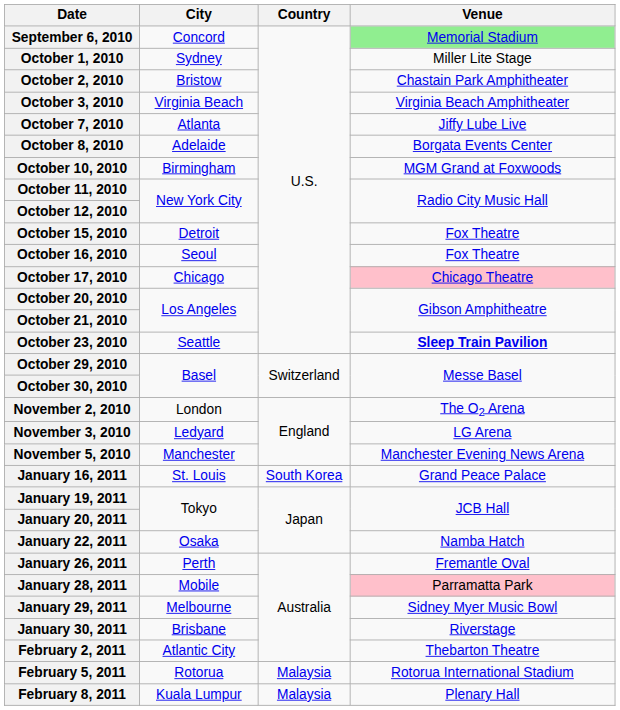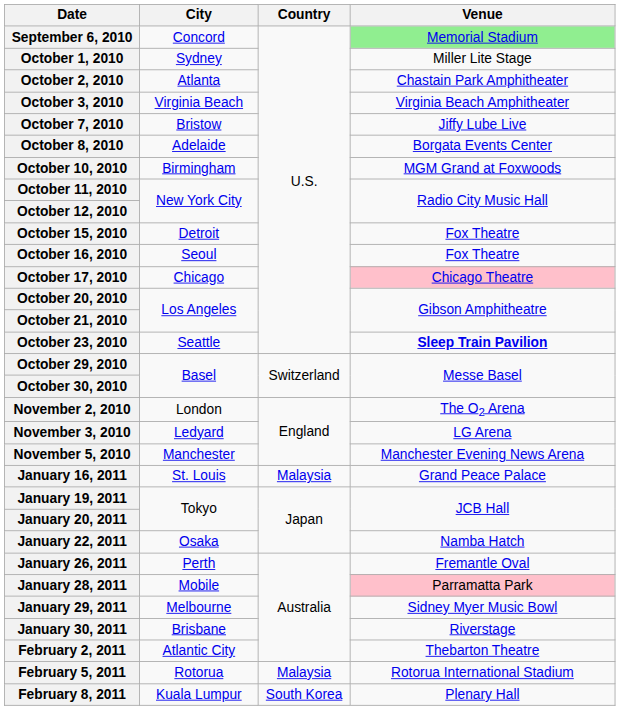October 2, 2010 | City: Bristow -> Atlanta
October 7, 2010 | City: Atlanta -> Bristow
January 16, 2011 | Country: South Korea -> Malaysia
February 8, 2011 | Country: Malaysia -> South Korea
